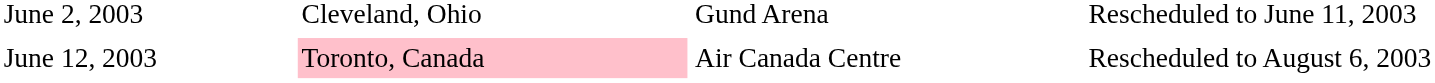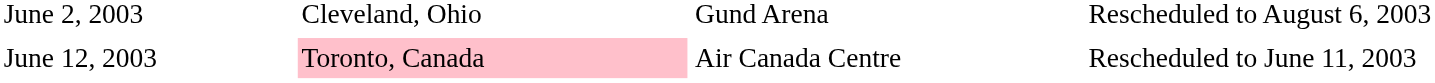June 2, 2003 | column 4: Rescheduled to June 11, 2003 -> Rescheduled to August 6, 2003
June 12, 2003 | column 4: Rescheduled to August 6, 2003 -> Rescheduled to June 11, 2003
